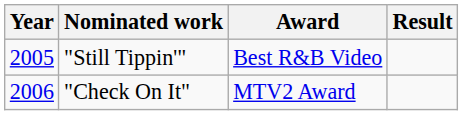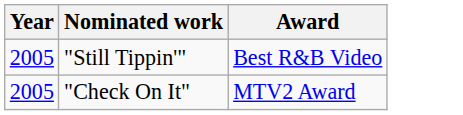- column: Result
"Check On It" | Year: 2006 -> 2005
